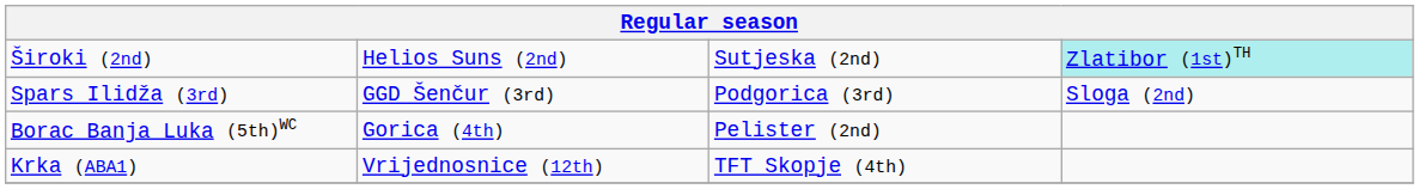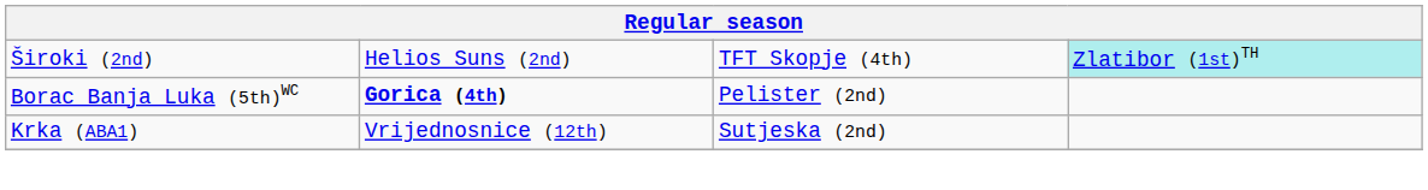Široki (2nd) | column 3: Sutjeska (2nd) -> TFT Skopje (4th)
- row: Spars Ilidža (3rd) | GGD Šenčur (3rd) | Podgorica (3rd) | Sloga (2nd)
Borac Banja Luka (5th)WC | column 2: normal -> bold
Krka (ABA1) | column 3: TFT Skopje (4th) -> Sutjeska (2nd)
